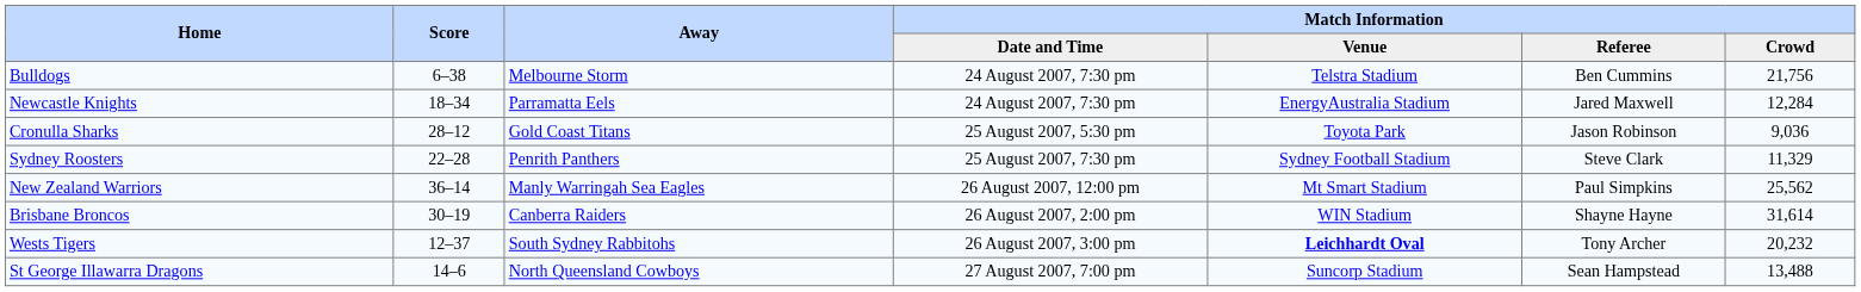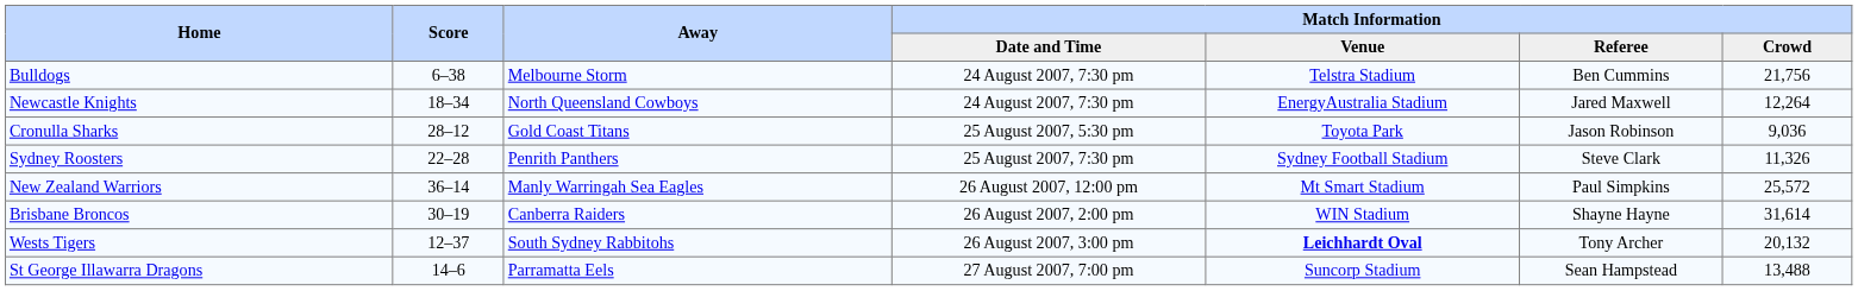Newcastle Knights | Away: Parramatta Eels -> North Queensland Cowboys
Newcastle Knights | Match Information / Crowd: 12,284 -> 12,264
Sydney Roosters | Match Information / Crowd: 11,329 -> 11,326
New Zealand Warriors | Match Information / Crowd: 25,562 -> 25,572
Wests Tigers | Match Information / Crowd: 20,232 -> 20,132
St George Illawarra Dragons | Away: North Queensland Cowboys -> Parramatta Eels
